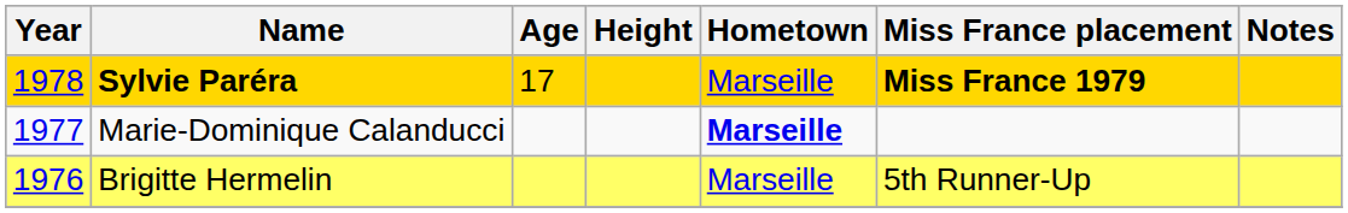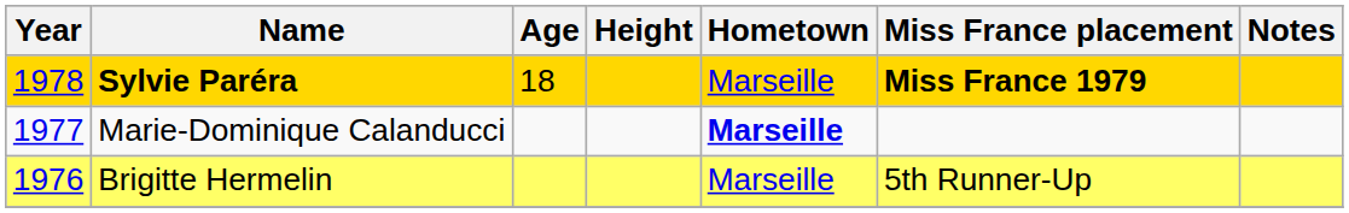Sylvie Paréra | Age: 17 -> 18
